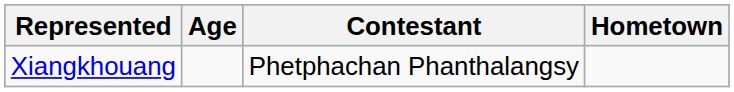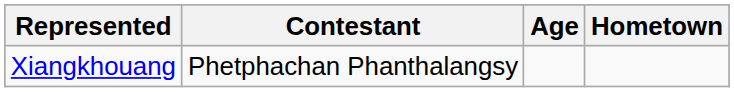columns swapped: Contestant <-> Age
